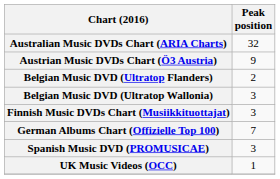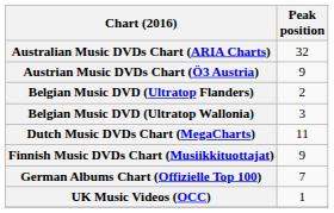+ row: Dutch Music DVDs Chart (MegaCharts) | 11
Finnish Music DVDs Chart (Musiikkituottajat) | Peak position: 3 -> 9
- row: Spanish Music DVD (PROMUSICAE) | 3
